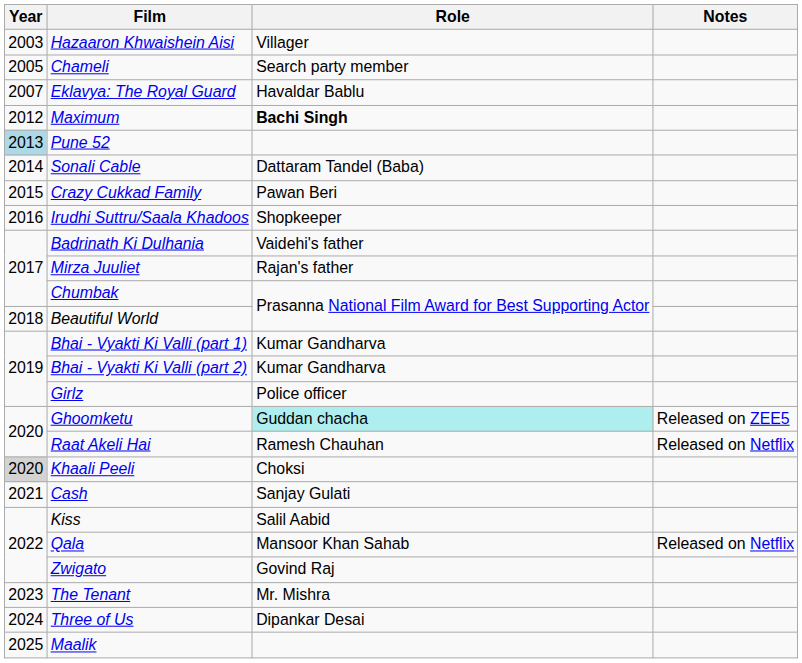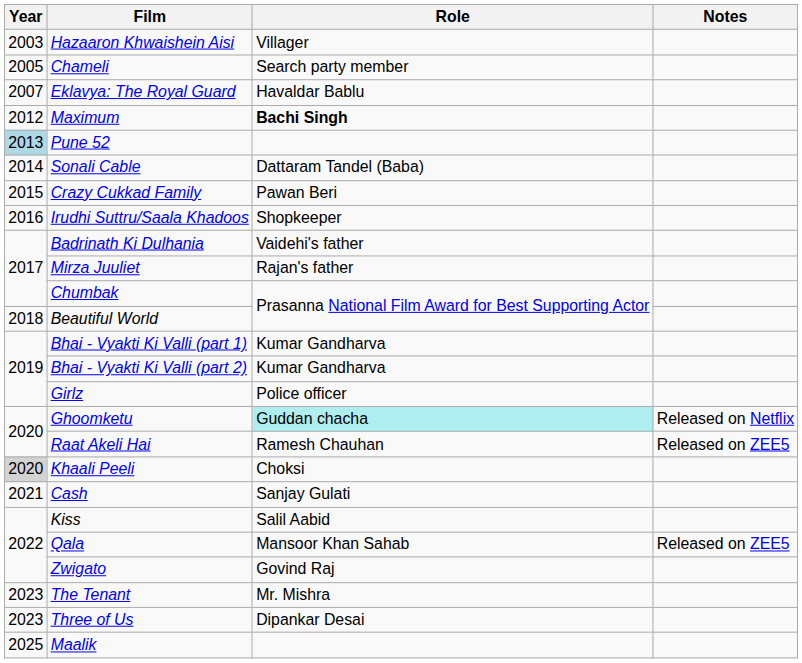Ghoomketu | Notes: Released on ZEE5 -> Released on Netflix
Raat Akeli Hai | Notes: Released on Netflix -> Released on ZEE5
Qala | Notes: Released on Netflix -> Released on ZEE5
Three of Us | Year: 2024 -> 2023
